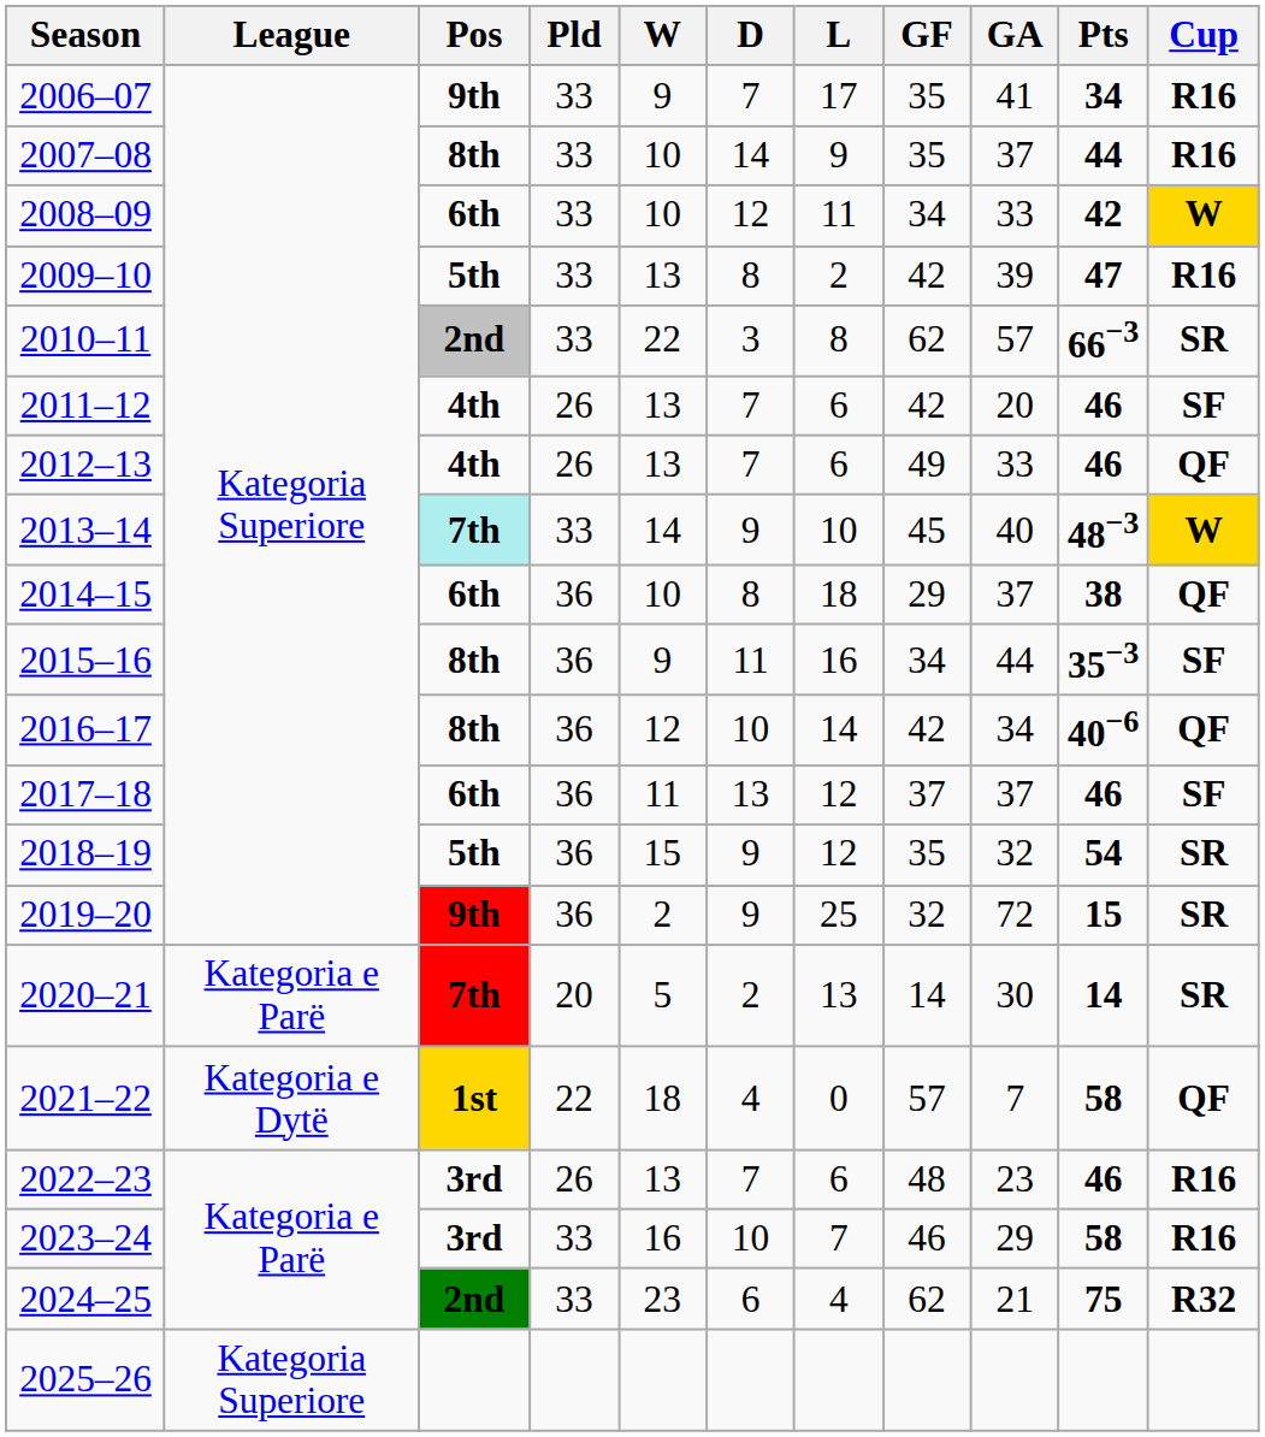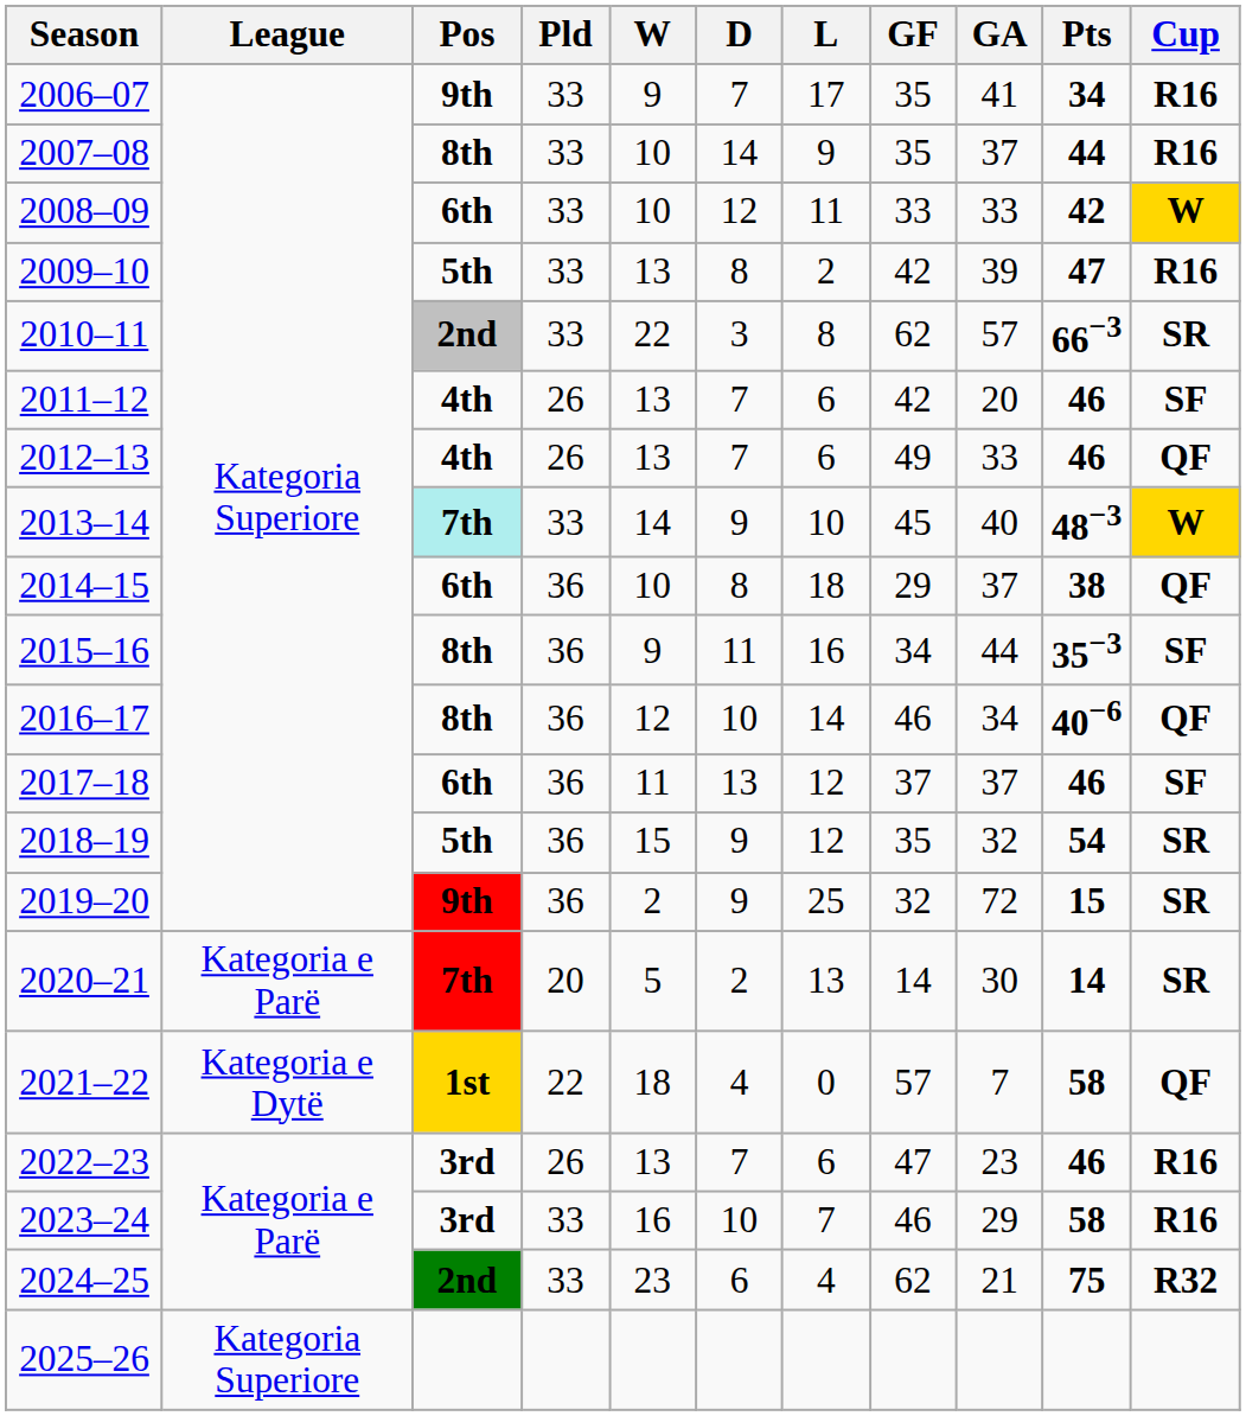2008–09 | GF: 34 -> 33
2016–17 | GF: 42 -> 46
2022–23 | GF: 48 -> 47
